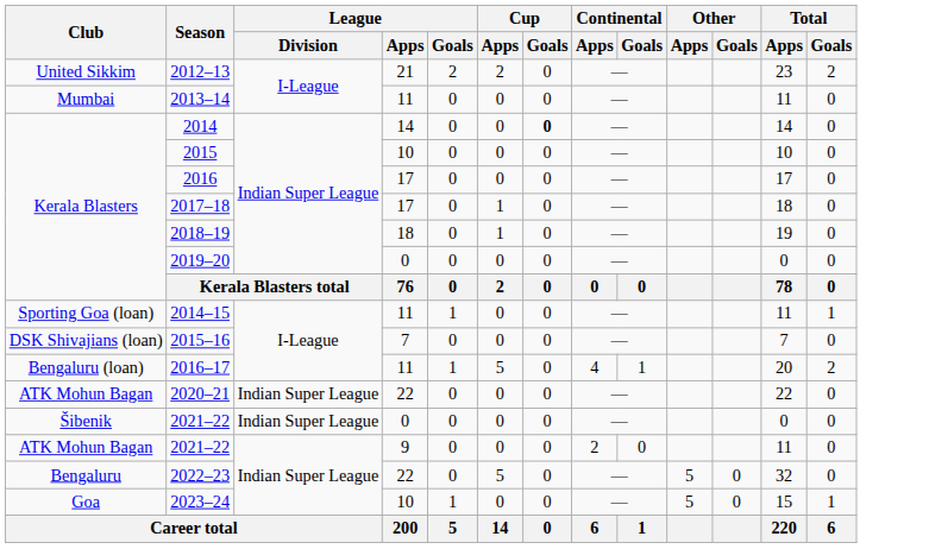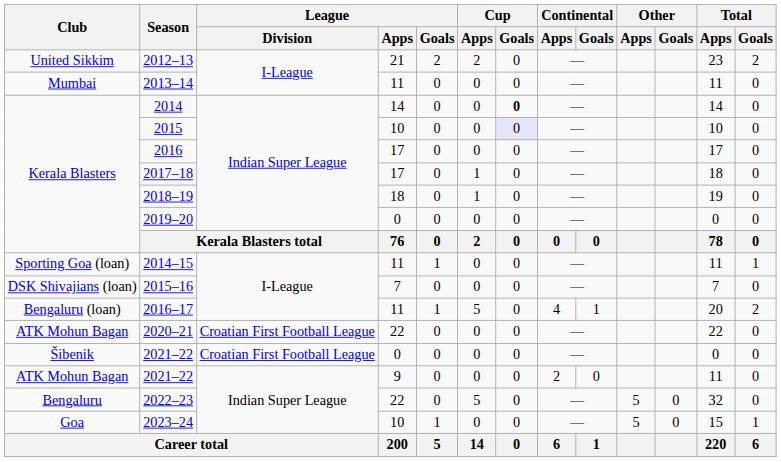2015 | Cup / Goals: no background -> lavender background
2020–21 | League / Division: Indian Super League -> Croatian First Football League
Šibenik / 2021–22 | League / Division: Indian Super League -> Croatian First Football League
